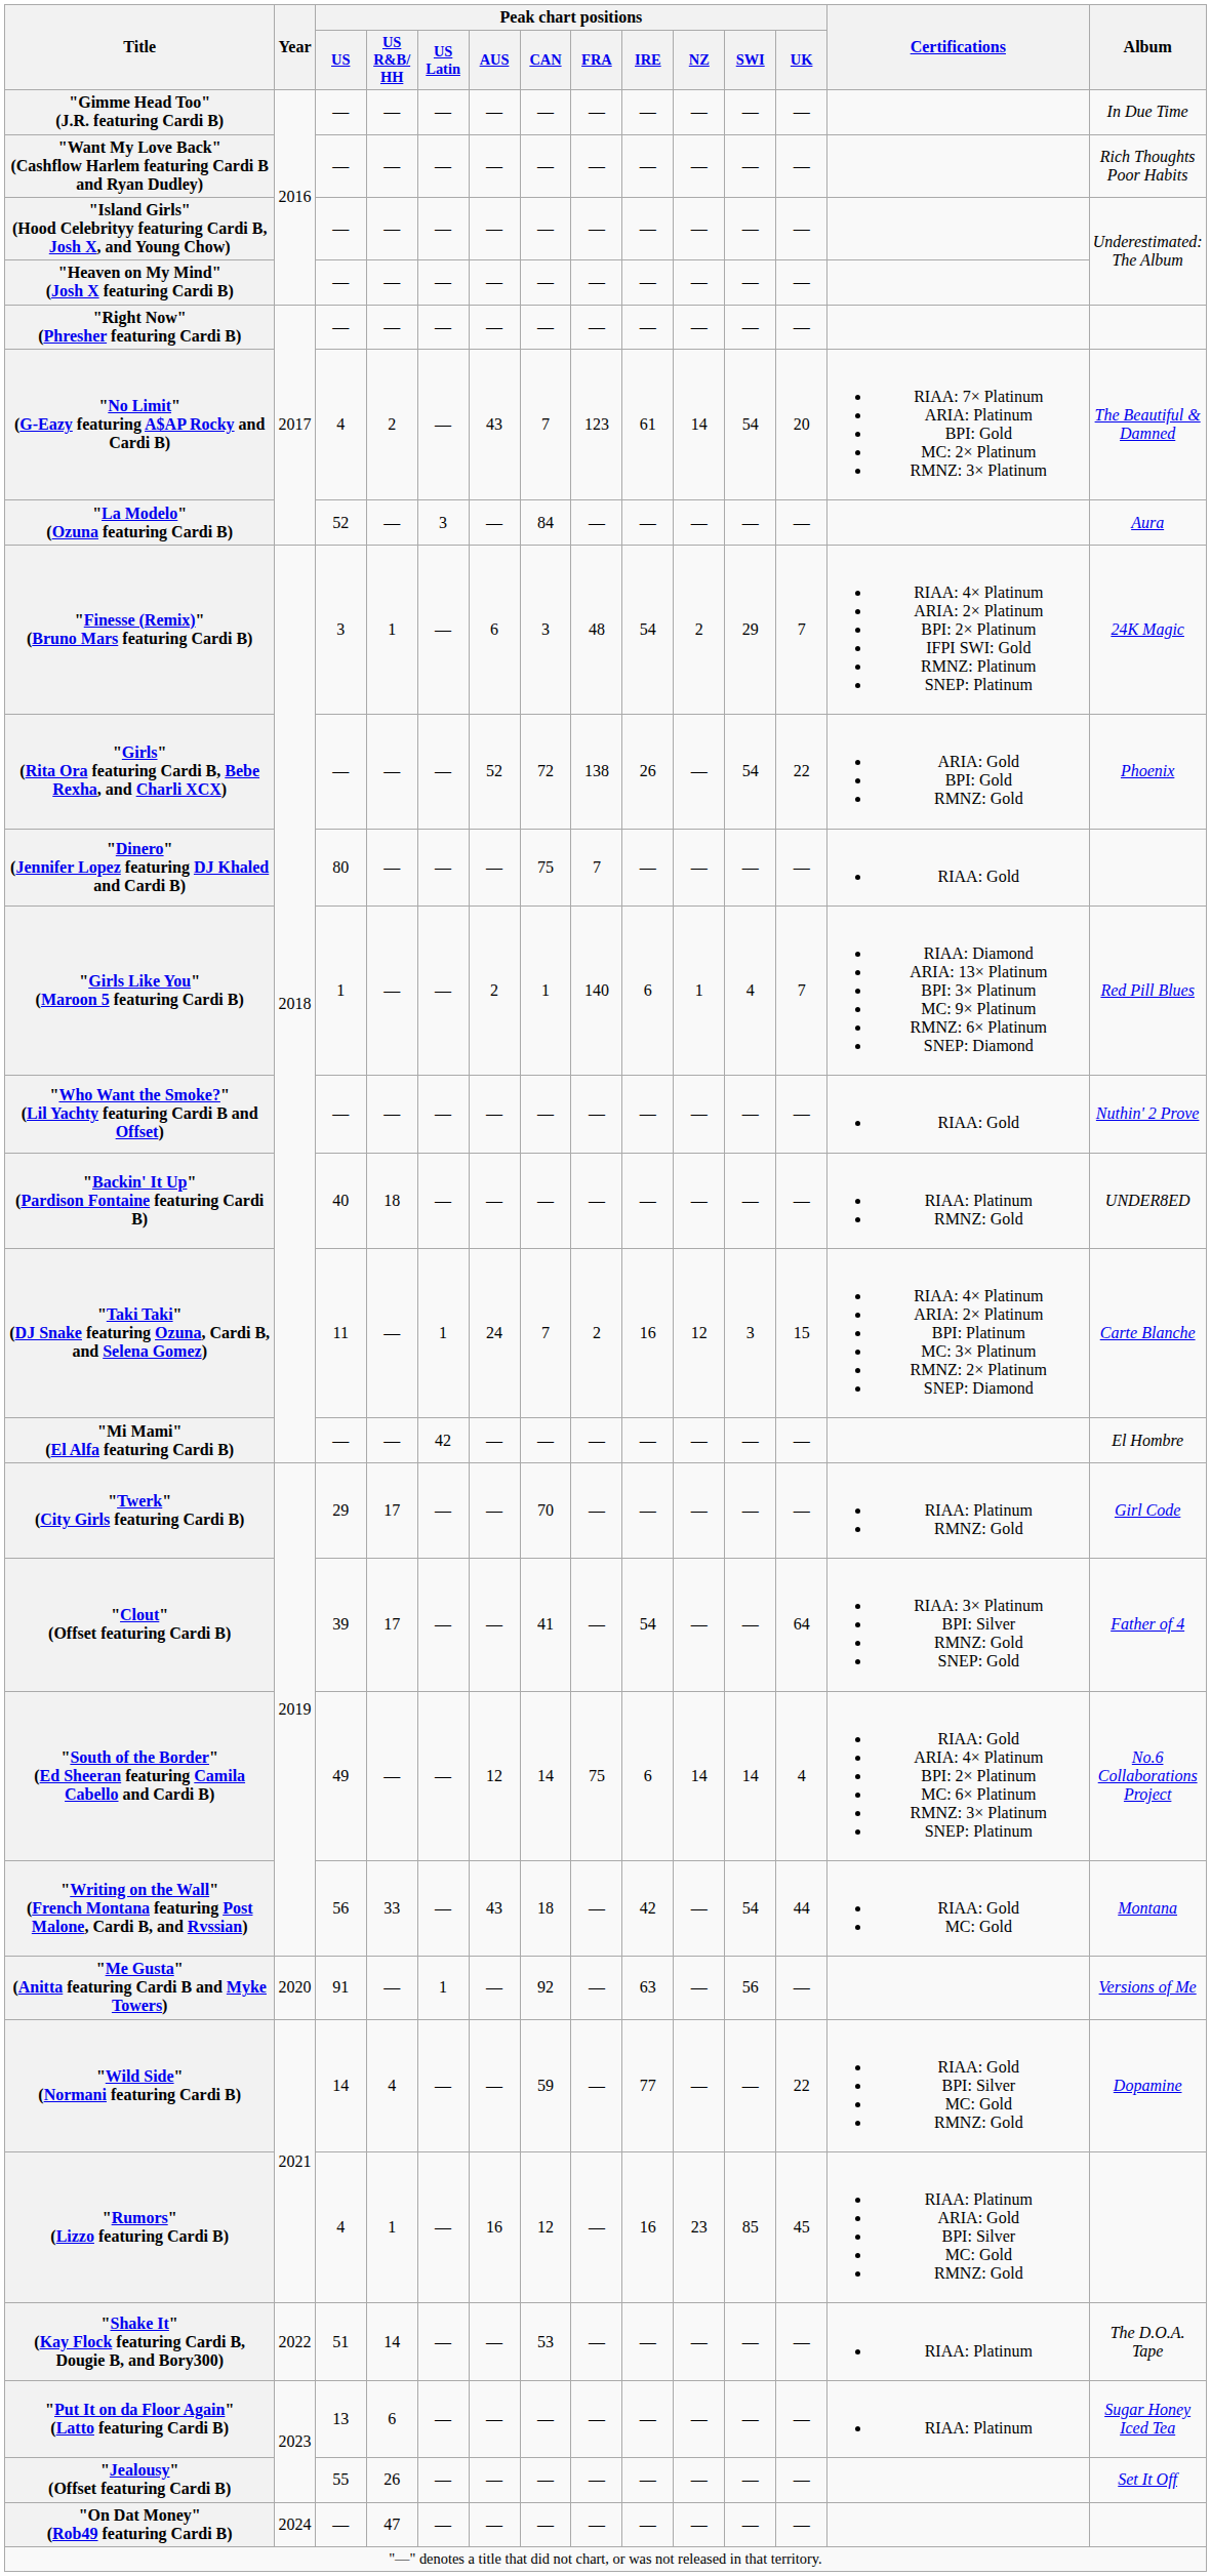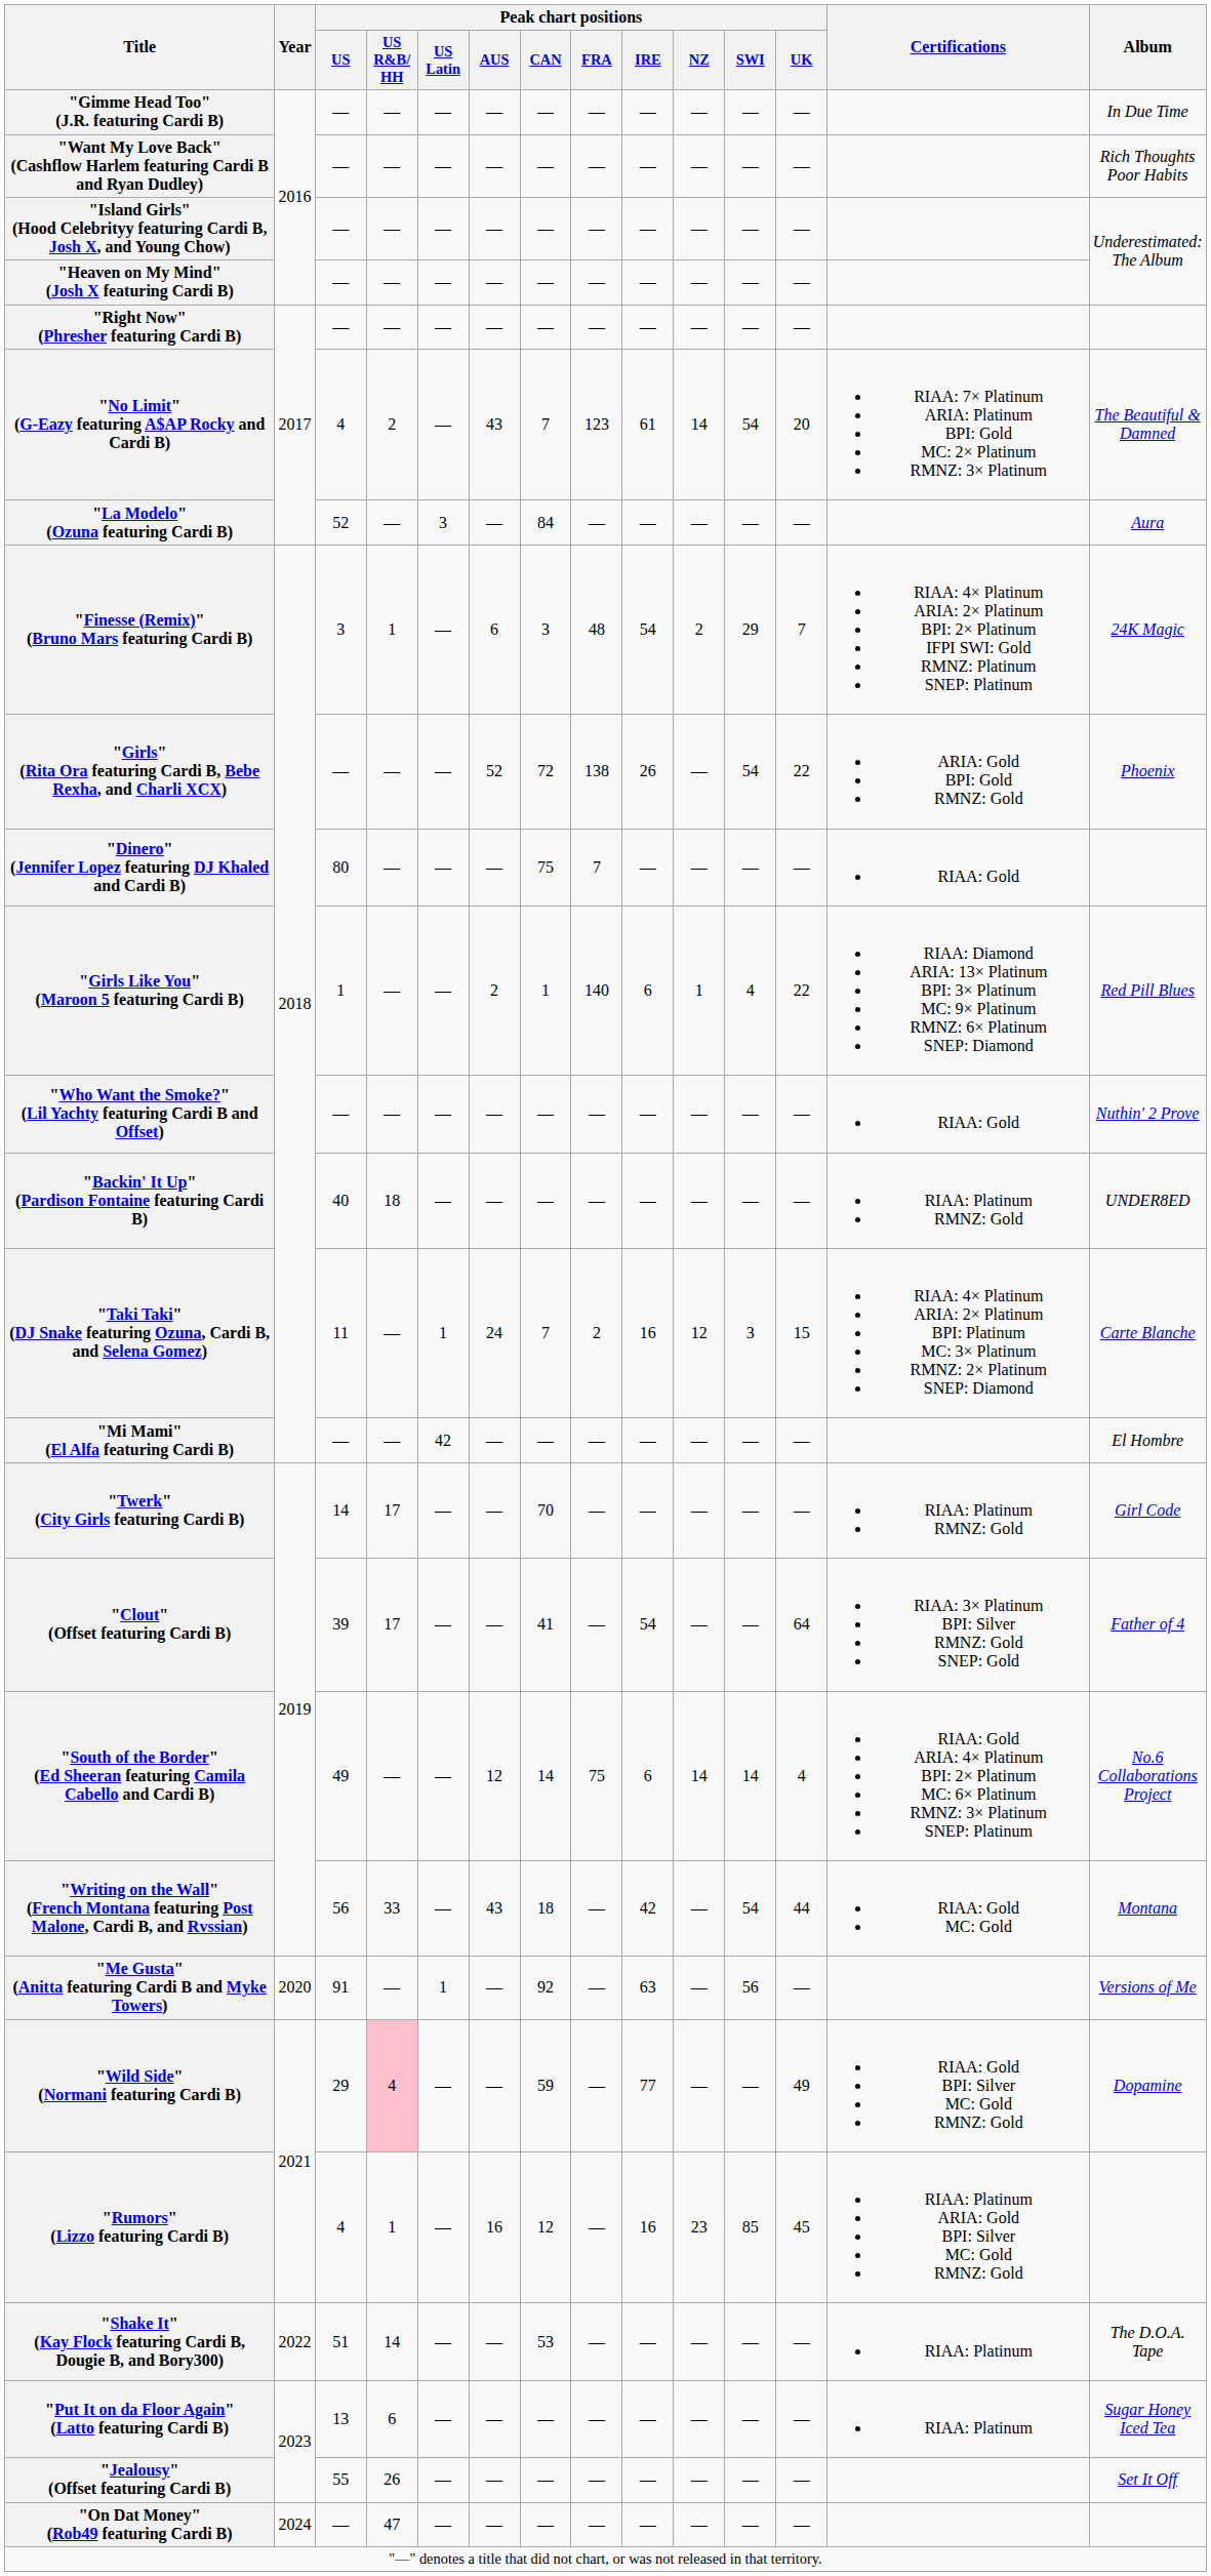"Girls Like You" (Maroon 5 featuring Cardi B) | Peak chart positions / UK: 7 -> 22
"Twerk" (City Girls featuring Cardi B) | Peak chart positions / US: 29 -> 14
"Wild Side" (Normani featuring Cardi B) | Peak chart positions / US: 14 -> 29
"Wild Side" (Normani featuring Cardi B) | Peak chart positions / US R&B/ HH: no background -> pink background
"Wild Side" (Normani featuring Cardi B) | Peak chart positions / UK: 22 -> 49
